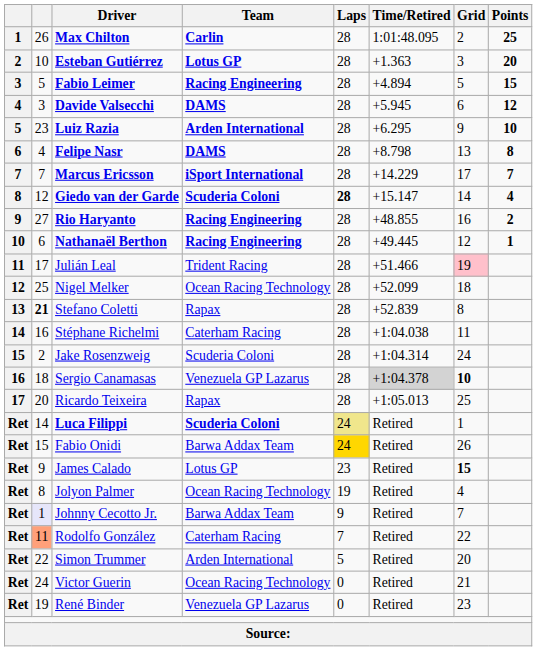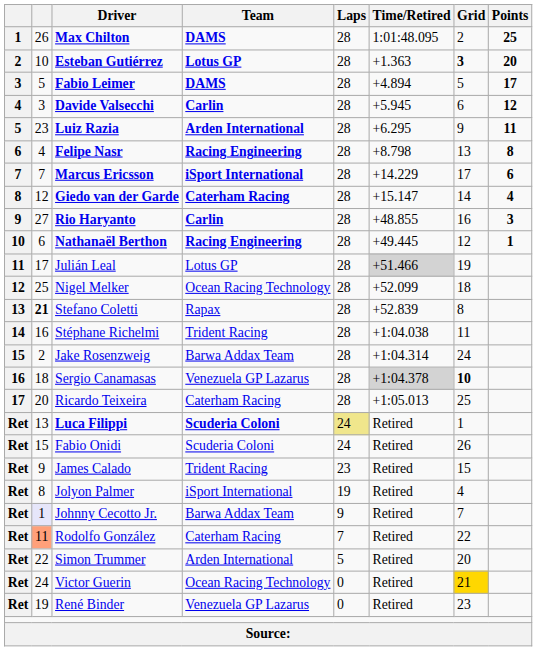Max Chilton | Team: Carlin -> DAMS
Esteban Gutiérrez | Grid: normal -> bold
Fabio Leimer | Team: Racing Engineering -> DAMS
Fabio Leimer | Points: 15 -> 17
Davide Valsecchi | Team: DAMS -> Carlin
Luiz Razia | Points: 10 -> 11
Felipe Nasr | Team: DAMS -> Racing Engineering
Marcus Ericsson | Points: 7 -> 6
Giedo van der Garde | Team: Scuderia Coloni -> Caterham Racing
Giedo van der Garde | Laps: bold -> normal
Rio Haryanto | Team: Racing Engineering -> Carlin
Rio Haryanto | Points: 2 -> 3
Julián Leal | Team: Trident Racing -> Lotus GP
Julián Leal | Time/Retired: no background -> lightgrey background
Julián Leal | Grid: pink background -> no background
Stéphane Richelmi | Team: Caterham Racing -> Trident Racing
Jake Rosenzweig | Team: Scuderia Coloni -> Barwa Addax Team
Ricardo Teixeira | Team: Rapax -> Caterham Racing
Luca Filippi | column 2: 14 -> 13
Fabio Onidi | Team: Barwa Addax Team -> Scuderia Coloni
Fabio Onidi | Laps: gold background -> no background
James Calado | Team: Lotus GP -> Trident Racing
James Calado | Grid: bold -> normal
Jolyon Palmer | Team: Ocean Racing Technology -> iSport International
Victor Guerin | Grid: no background -> gold background
